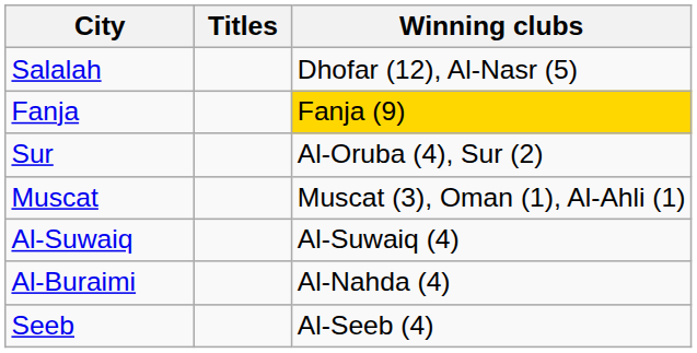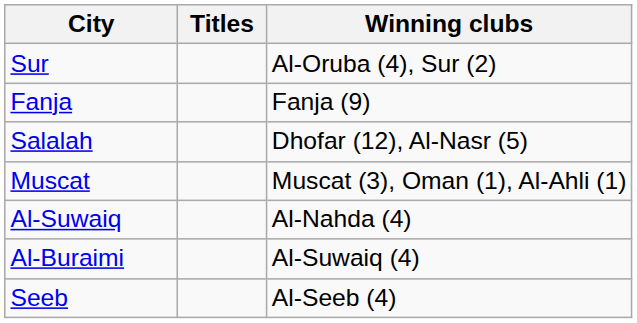rows swapped: Salalah <-> Sur
Fanja | Winning clubs: gold background -> no background
Al-Suwaiq | Winning clubs: Al-Suwaiq (4) -> Al-Nahda (4)
Al-Buraimi | Winning clubs: Al-Nahda (4) -> Al-Suwaiq (4)
